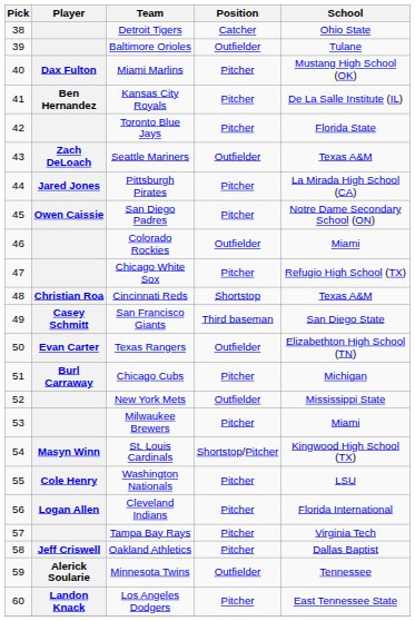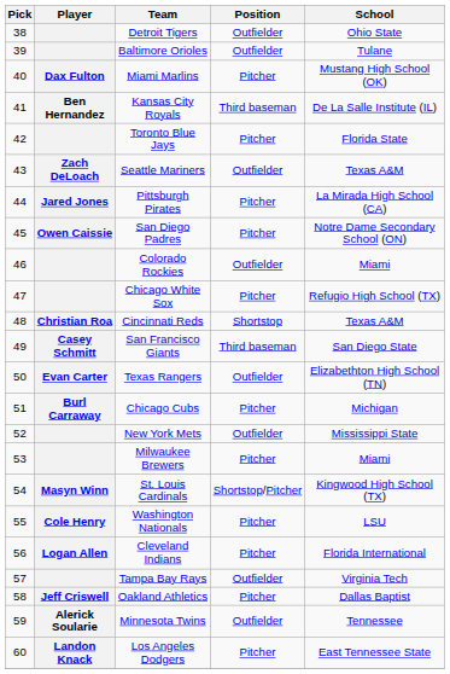Detroit Tigers | Position: Catcher -> Outfielder
Kansas City Royals | Position: Pitcher -> Third baseman
Tampa Bay Rays | Position: Pitcher -> Outfielder
